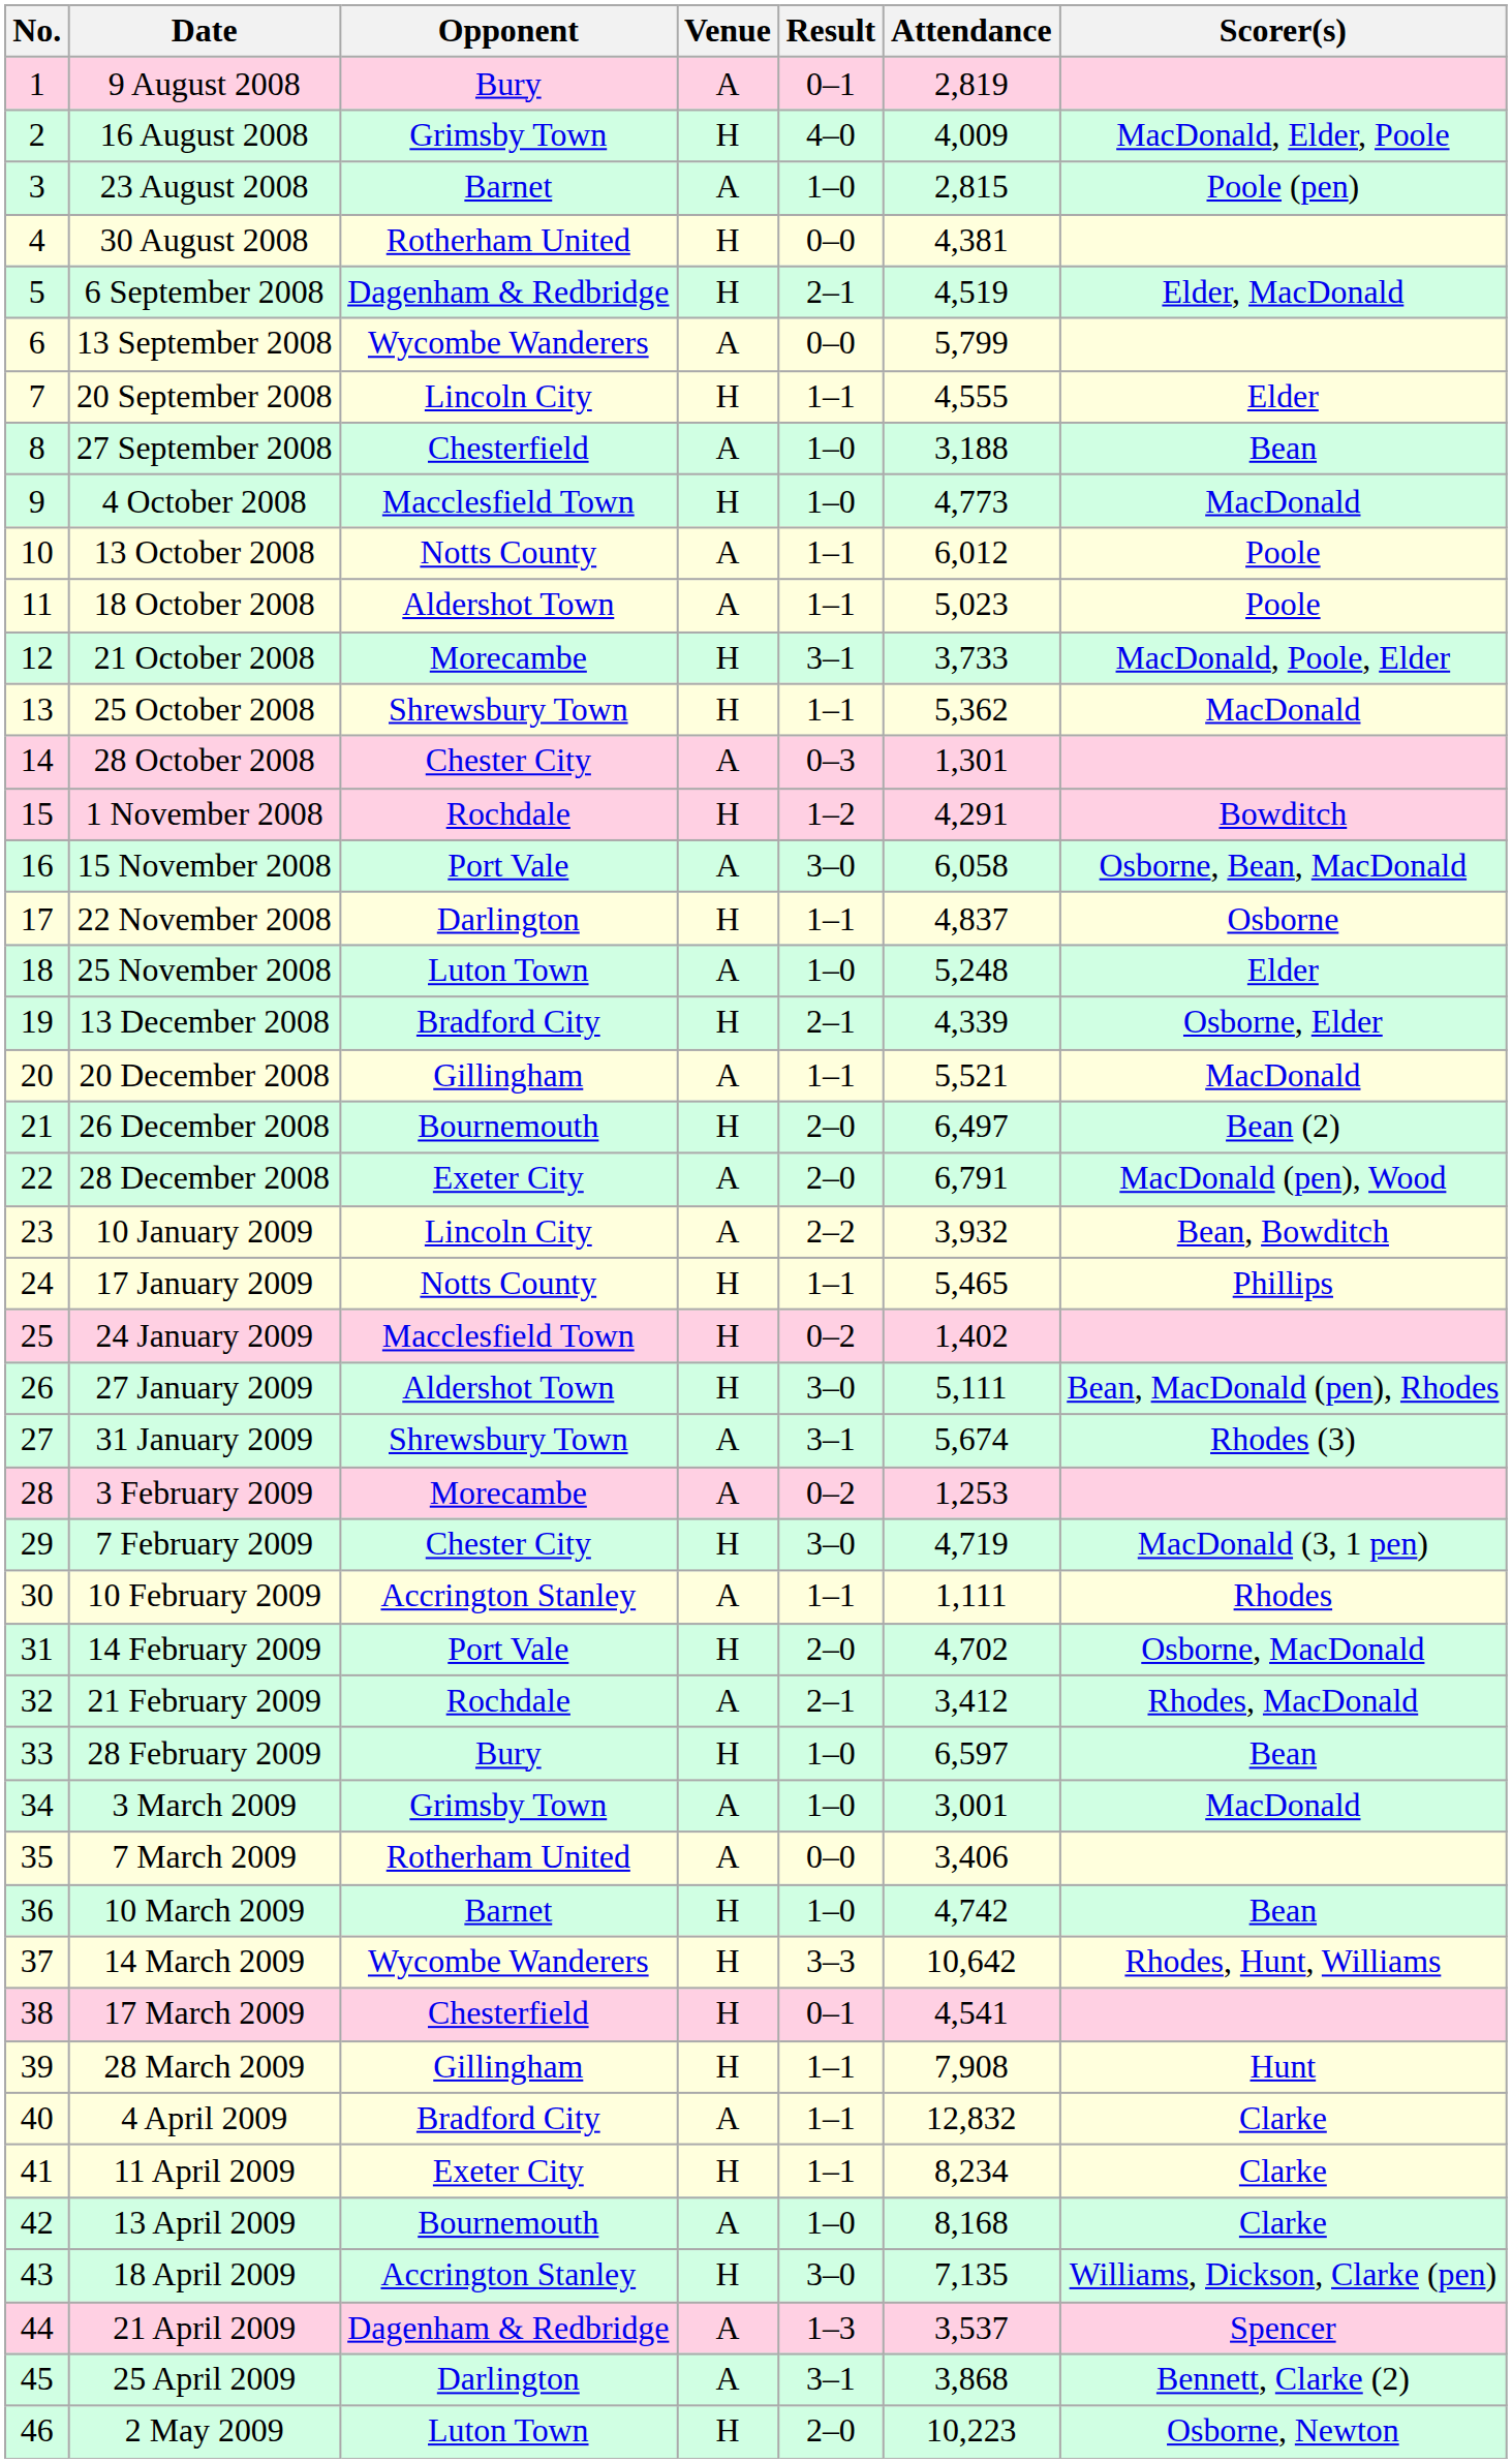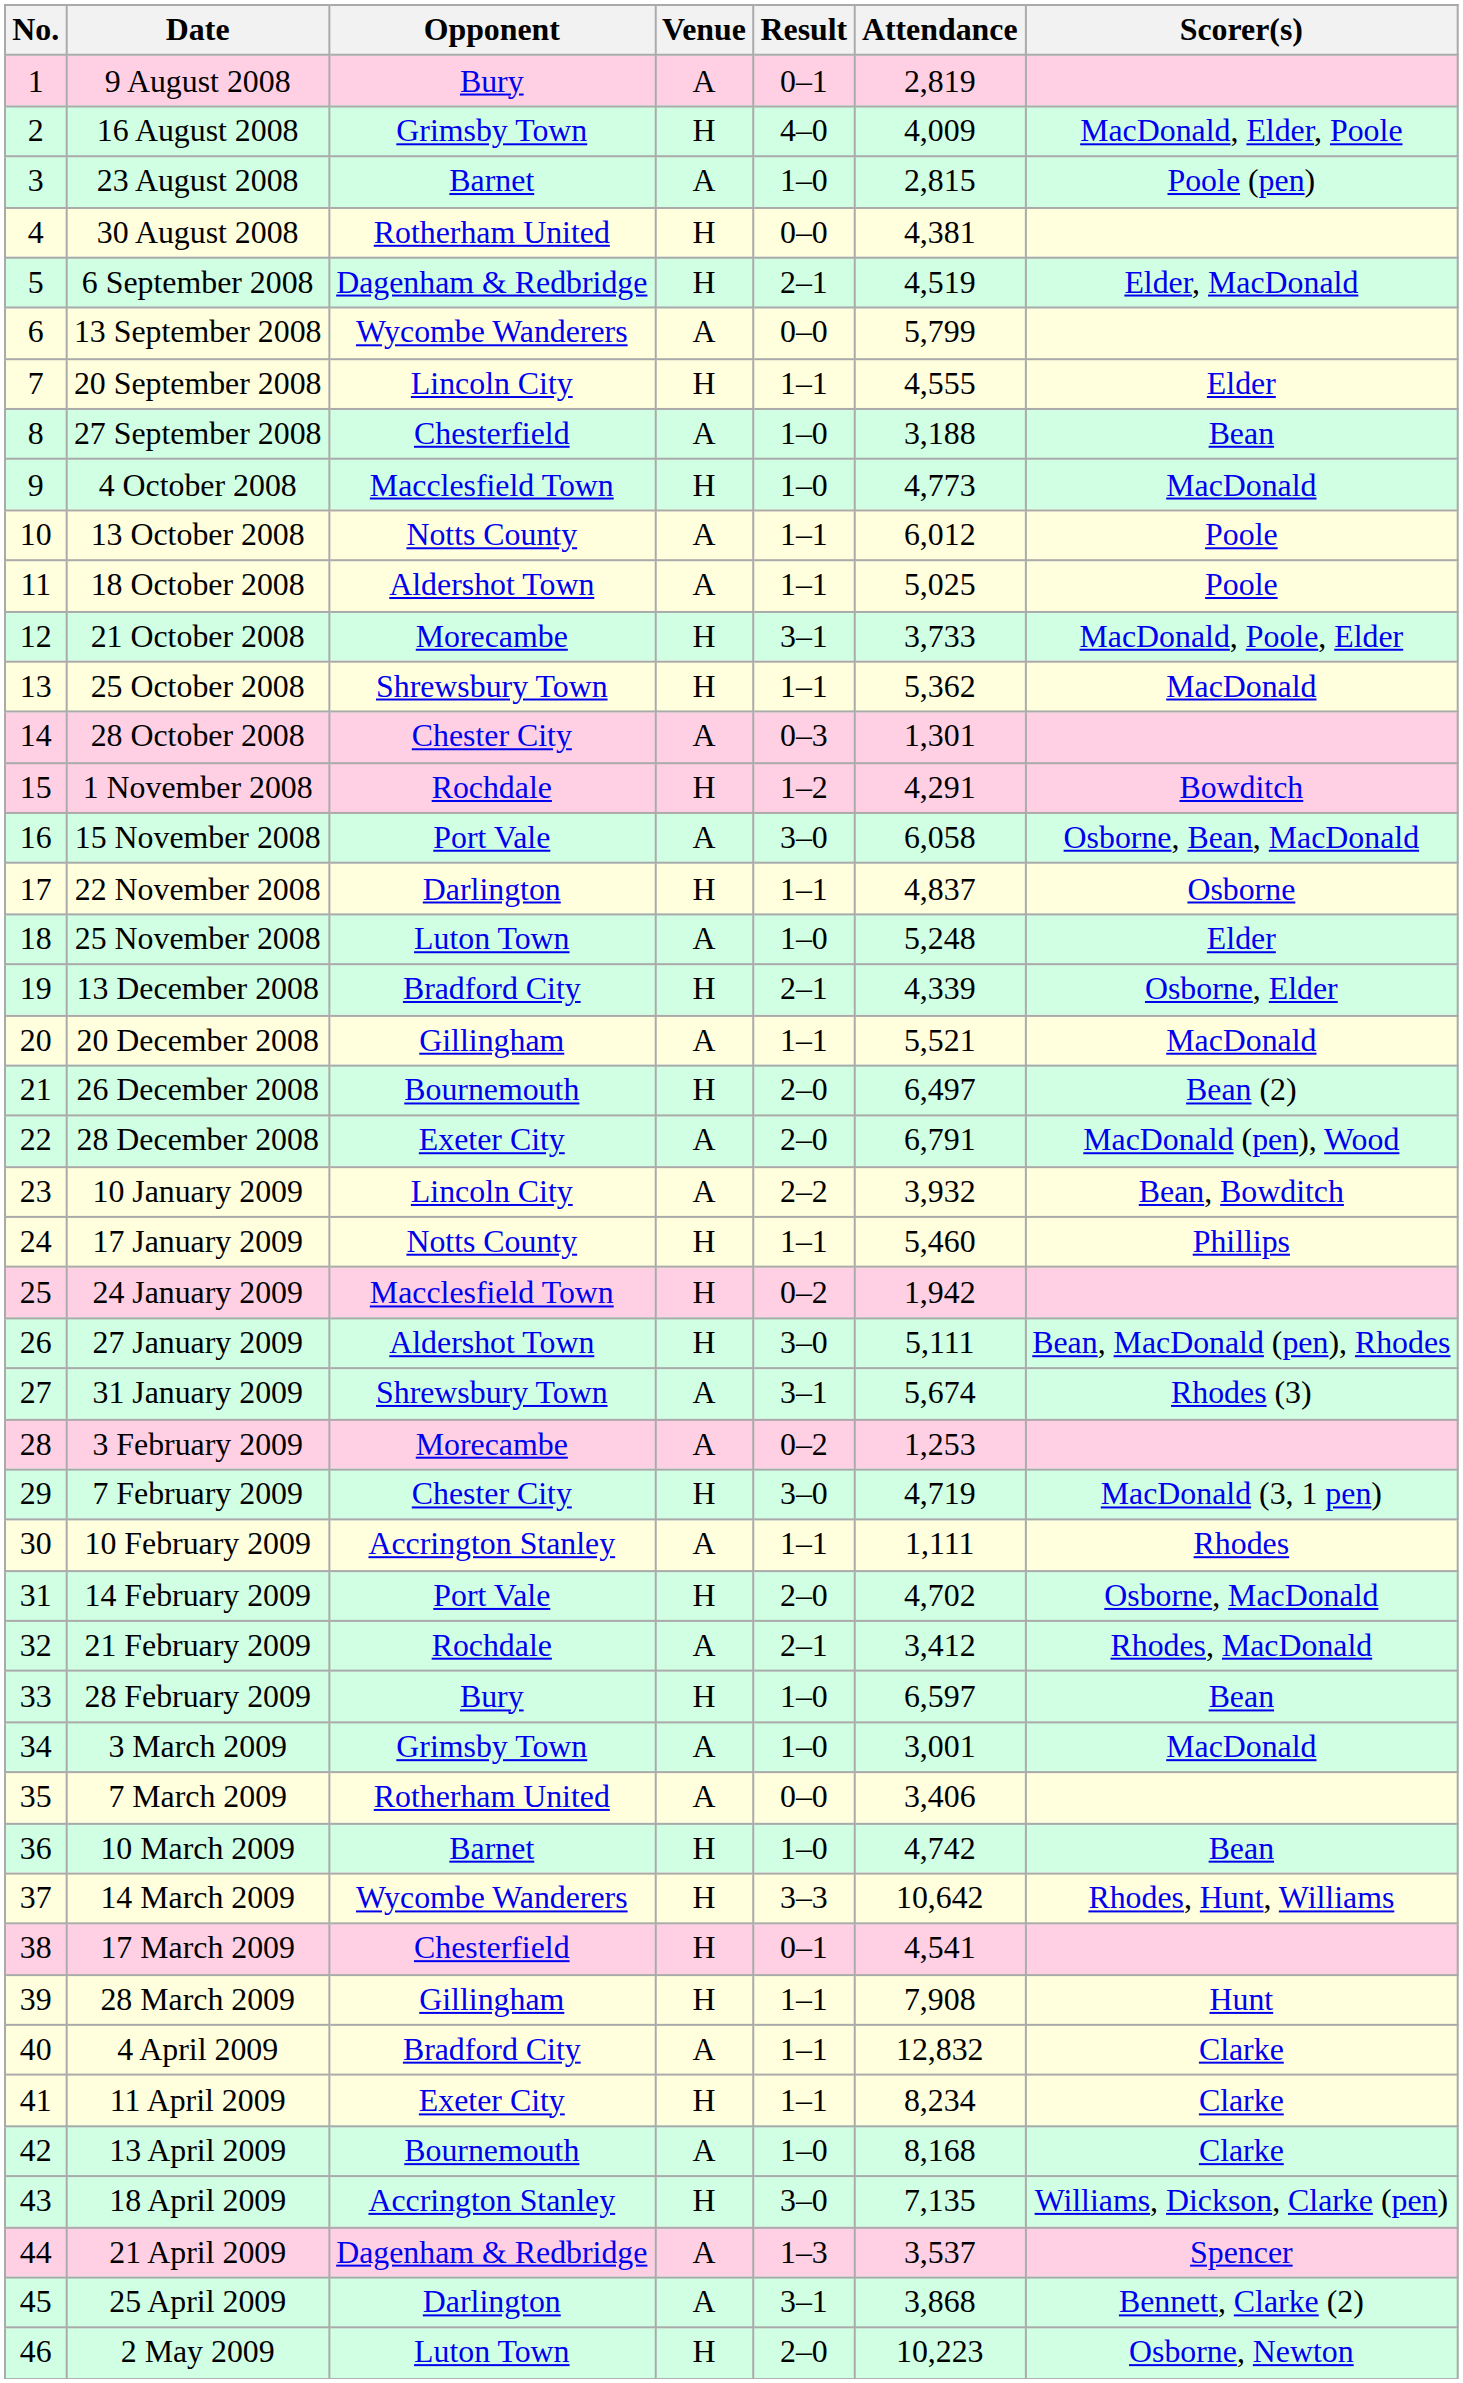18 October 2008 | Attendance: 5,023 -> 5,025
17 January 2009 | Attendance: 5,465 -> 5,460
24 January 2009 | Attendance: 1,402 -> 1,942
